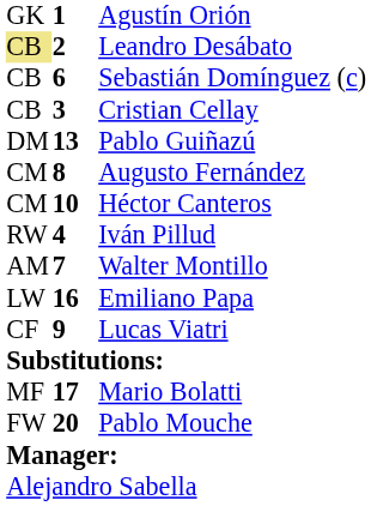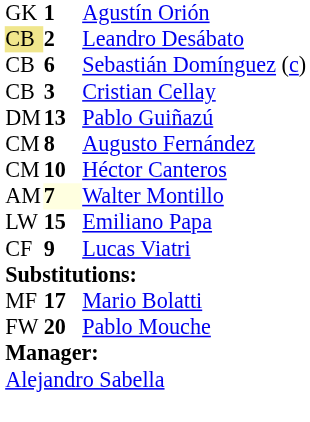- row: RW | 4 | Iván Pillud
Walter Montillo | column 2: no background -> lightyellow background
Emiliano Papa | column 2: 16 -> 15
